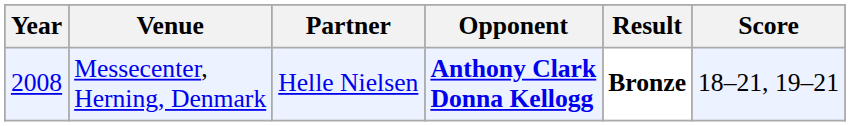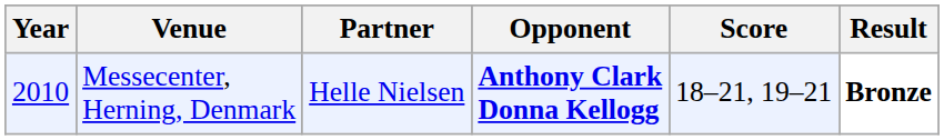columns swapped: Score <-> Result
Messecenter, Herning, Denmark | Year: 2008 -> 2010
